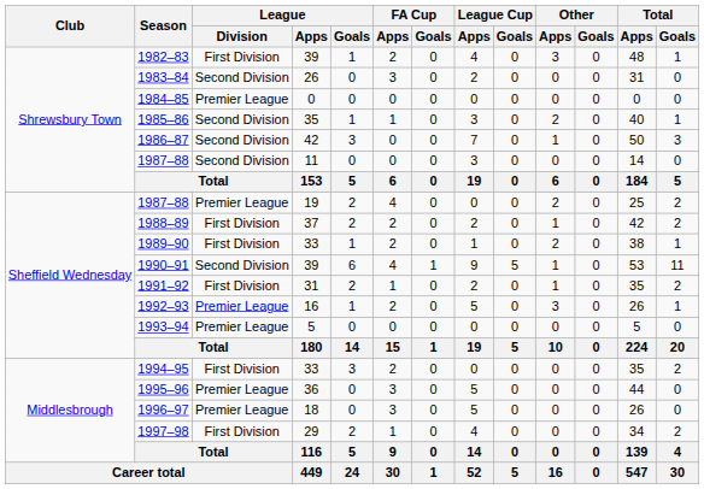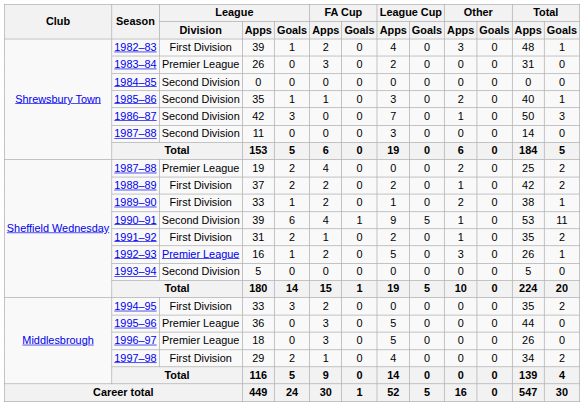1983–84 | League / Division: Second Division -> Premier League
1984–85 | League / Division: Premier League -> Second Division
1993–94 | League / Division: Premier League -> Second Division
